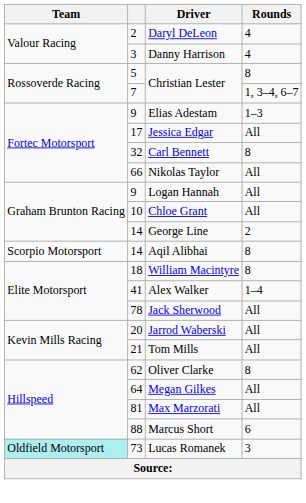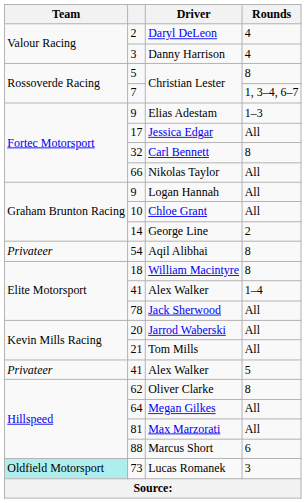Aqil Alibhai | Team: Scorpio Motorsport -> Privateer
Aqil Alibhai | column 2: 14 -> 54
+ row: Privateer | 41 | Alex Walker | 5
